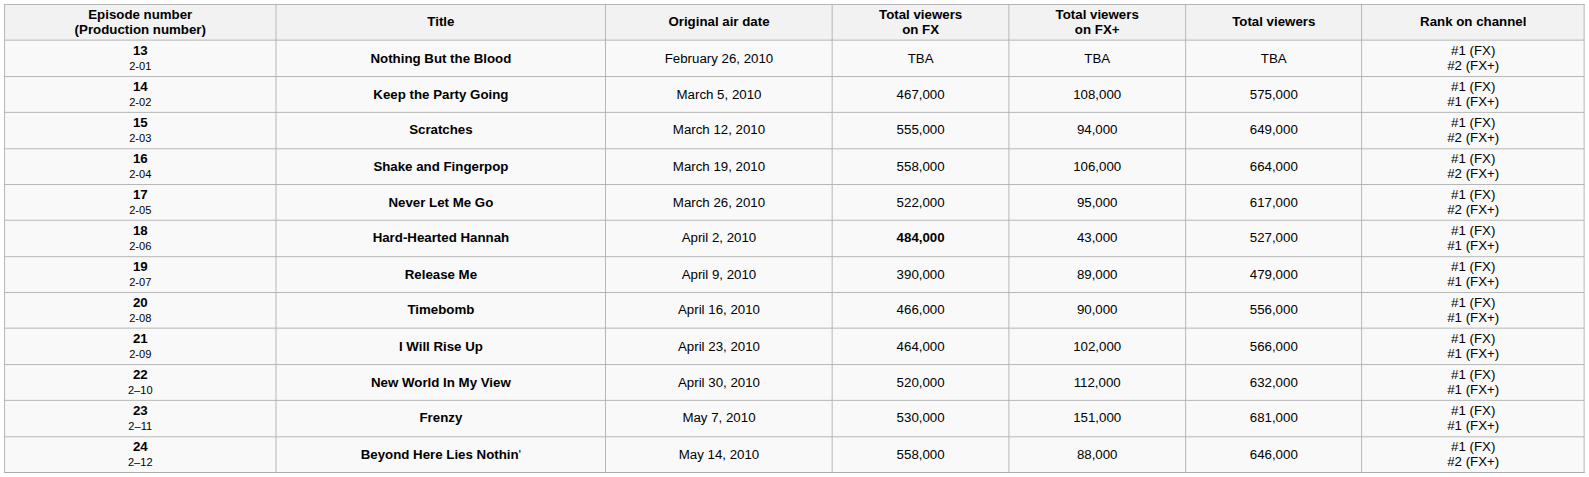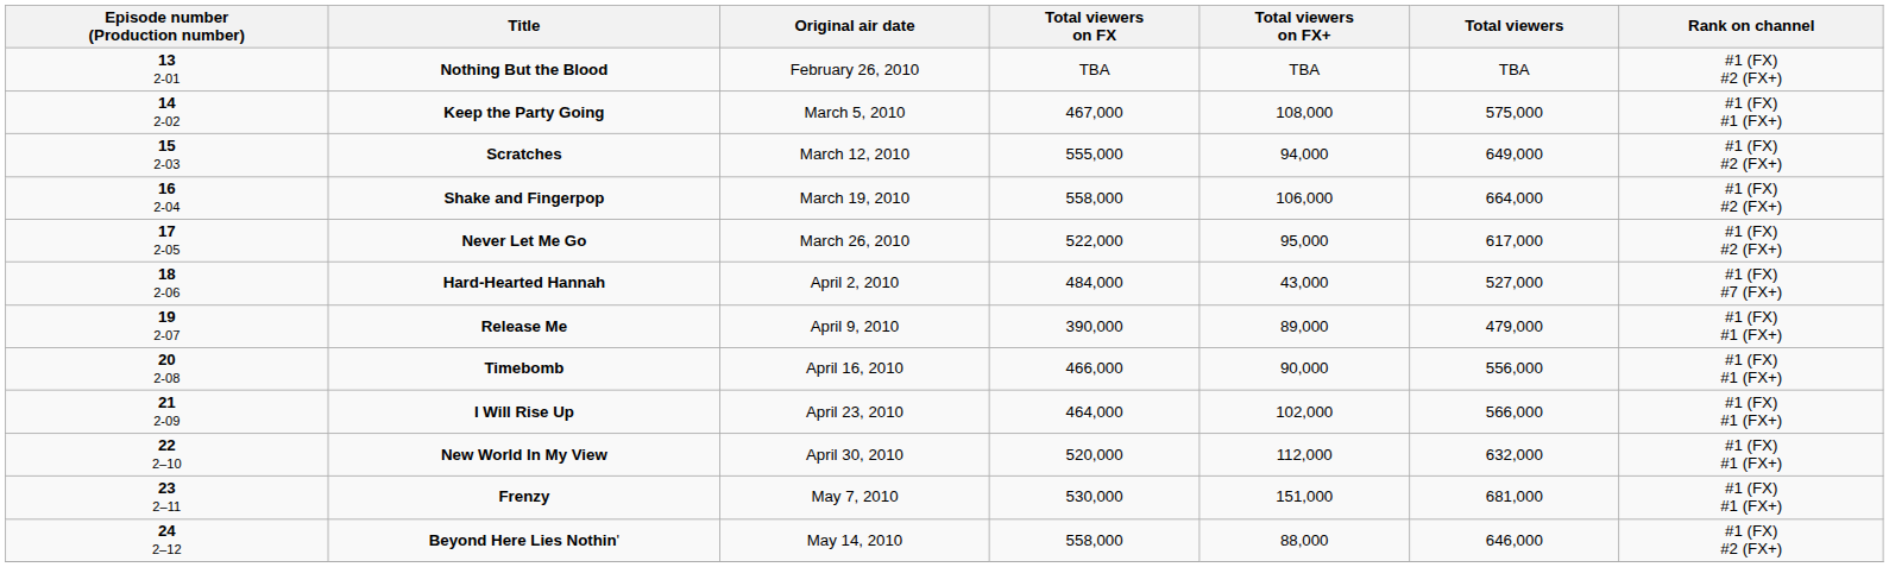Hard-Hearted Hannah | Total viewers on FX: bold -> normal
Hard-Hearted Hannah | Rank on channel: #1 (FX) #1 (FX+) -> #1 (FX) #7 (FX+)
